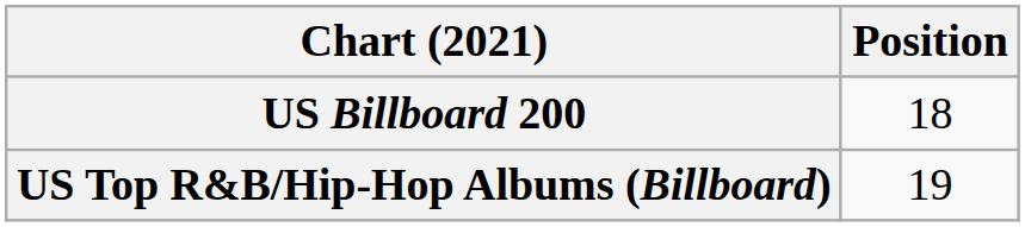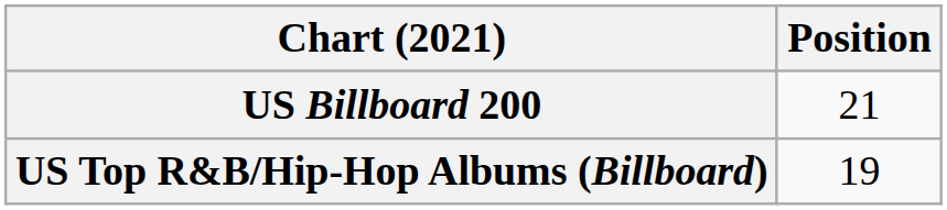US Billboard 200 | Position: 18 -> 21
